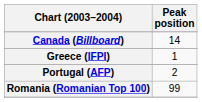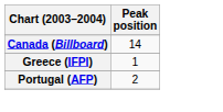- row: Romania (Romanian Top 100) | 99
